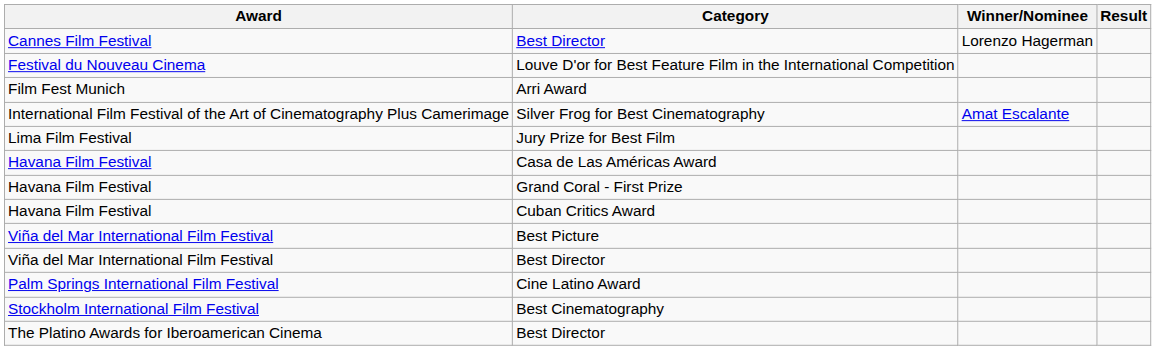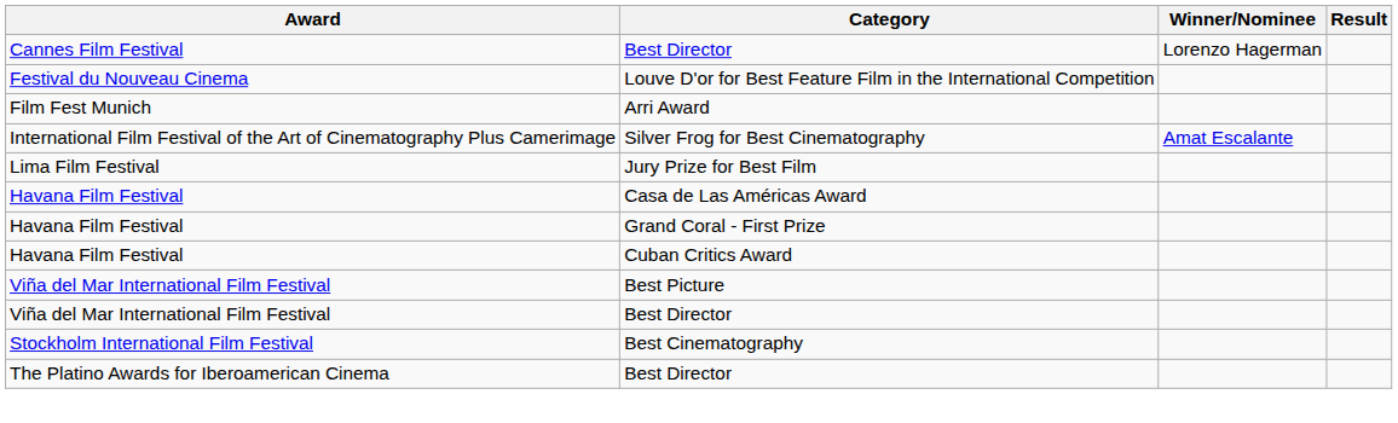- row: Palm Springs International Film Festival | Cine Latino Award
